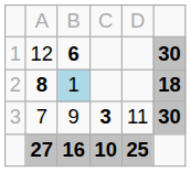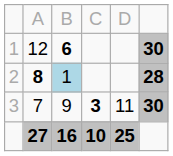2 | column 6: 18 -> 28
